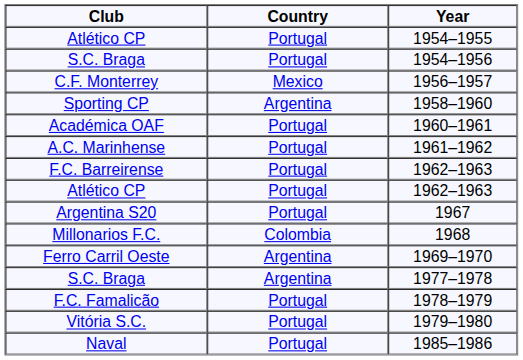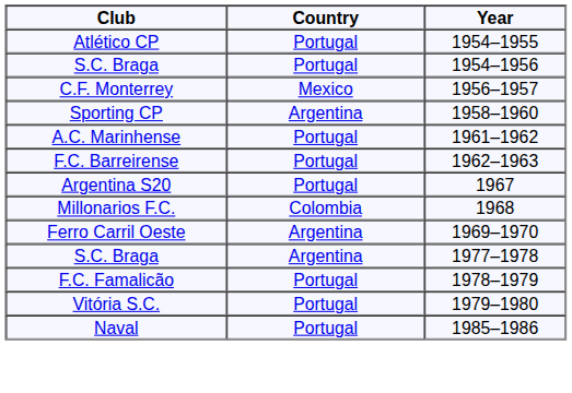- row: Académica OAF | Portugal | 1960–1961
- row: Atlético CP | Portugal | 1962–1963
